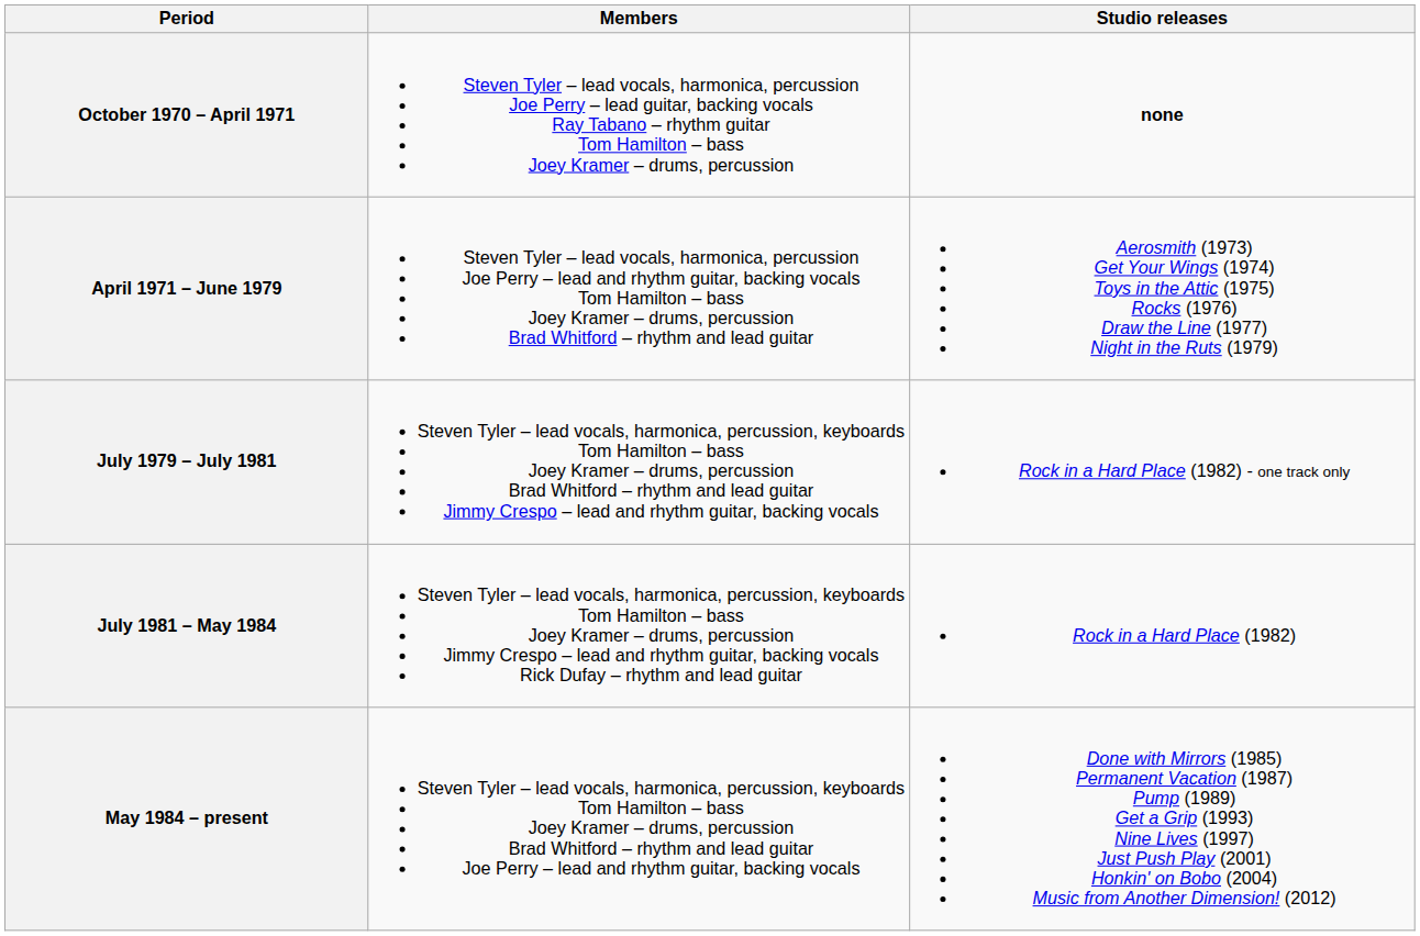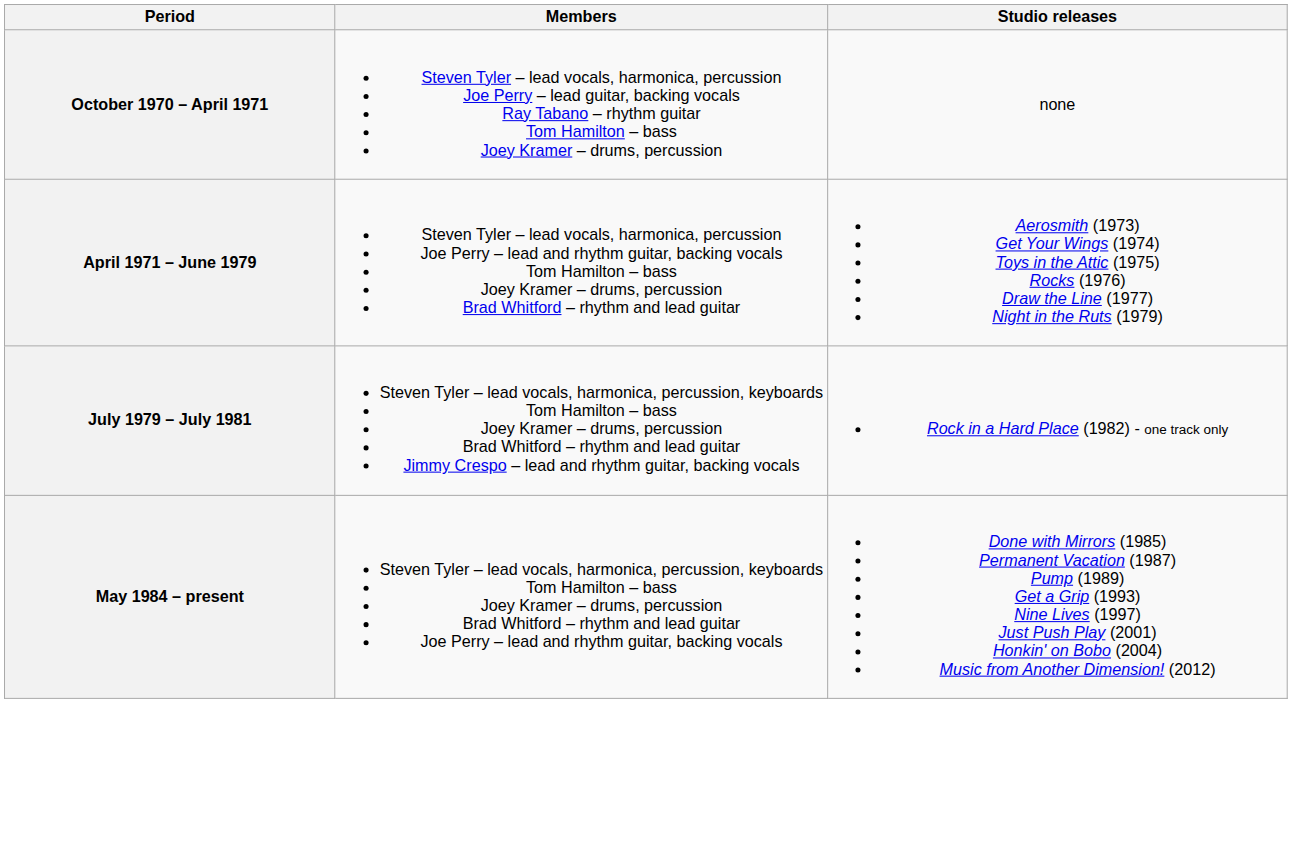October 1970 – April 1971 | Studio releases: bold -> normal
- row: July 1981 – May 1984 | Steven Tyler – lead vocals, harmonica, percussion, keyboards Tom Hamilton – bass Joey Kramer – drums, percussion Jimmy Crespo – lead and rhythm guitar, backing vocals Rick Dufay – rhythm and lead guitar | Rock in a Hard Place (1982)
